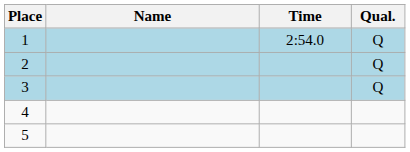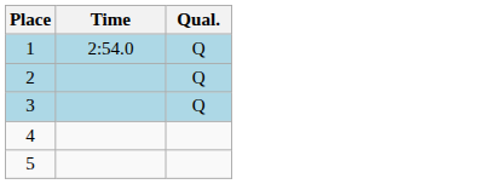- column: Name
